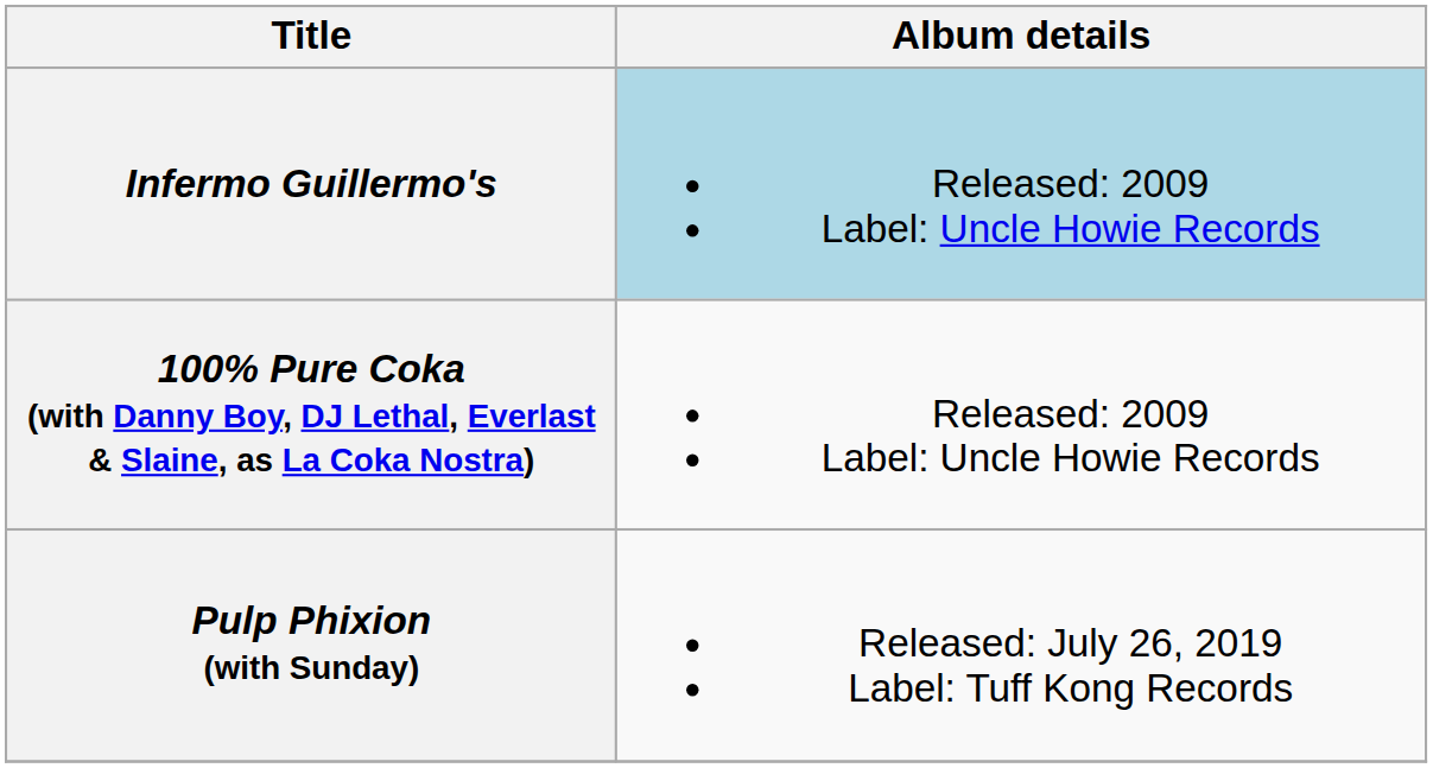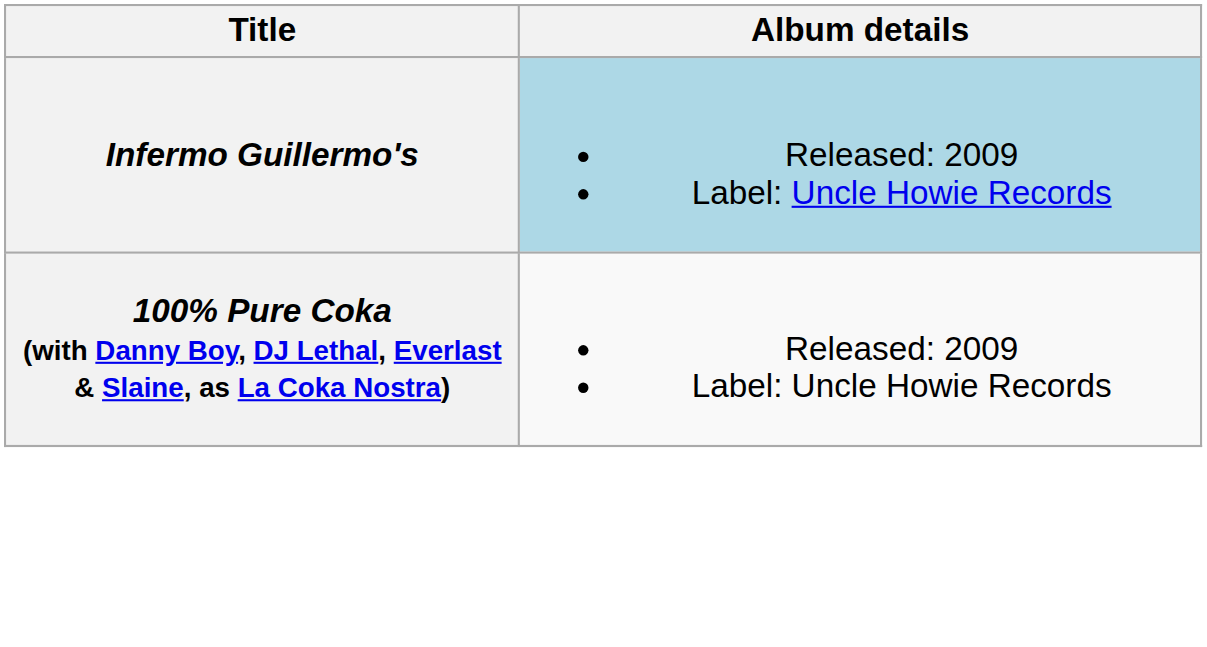- row: Pulp Phixion (with Sunday) | Released: July 26, 2019 Label: Tuff Kong Records
